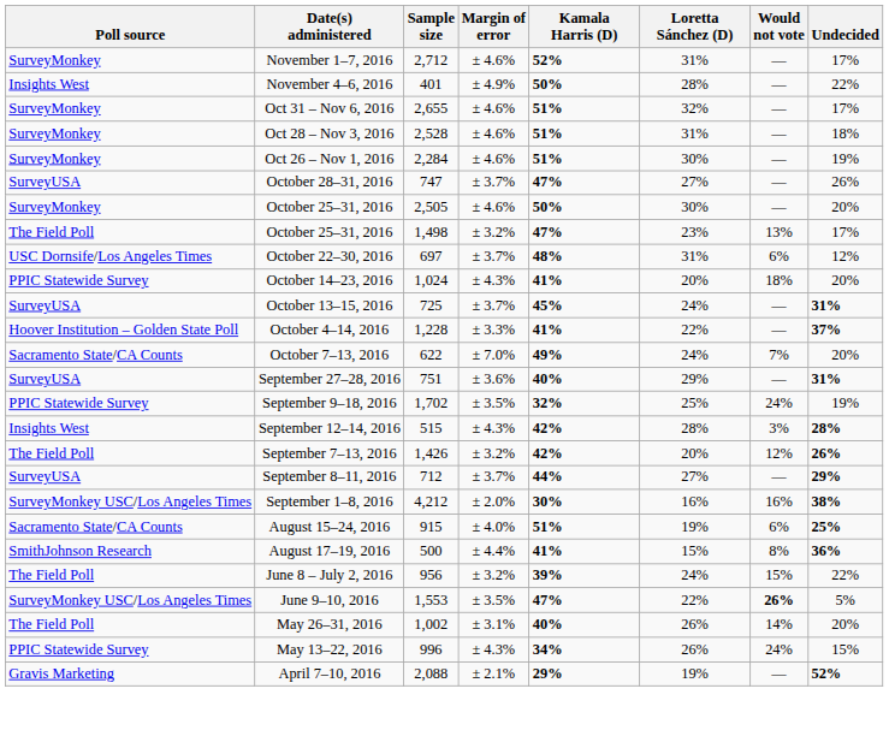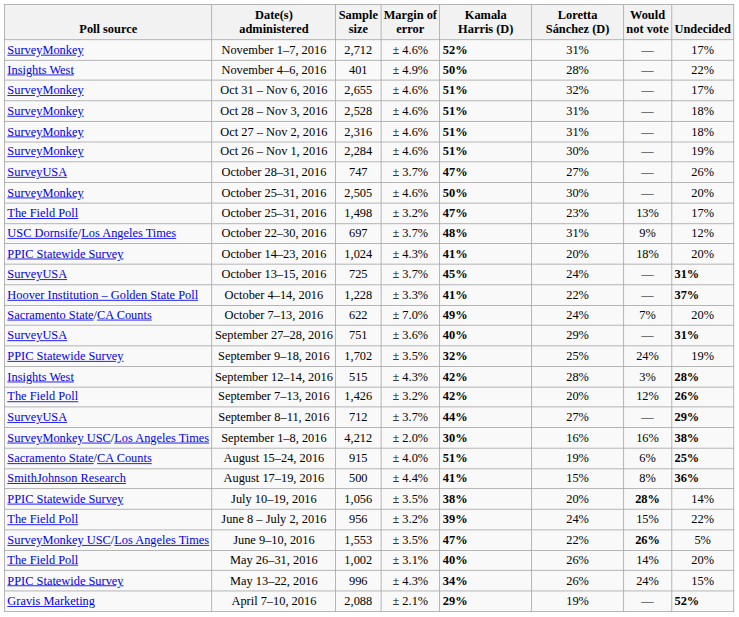+ row: SurveyMonkey | Oct 27 – Nov 2, 2016 | 2,316 | ± 4.6% | 51% | 31% | — | 18%
October 22–30, 2016 | Would not vote: 6% -> 9%
+ row: PPIC Statewide Survey | July 10–19, 2016 | 1,056 | ± 3.5% | 38% | 20% | 28% | 14%
